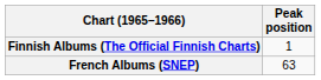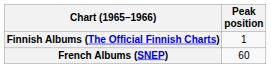French Albums (SNEP) | Peak position: 63 -> 60
